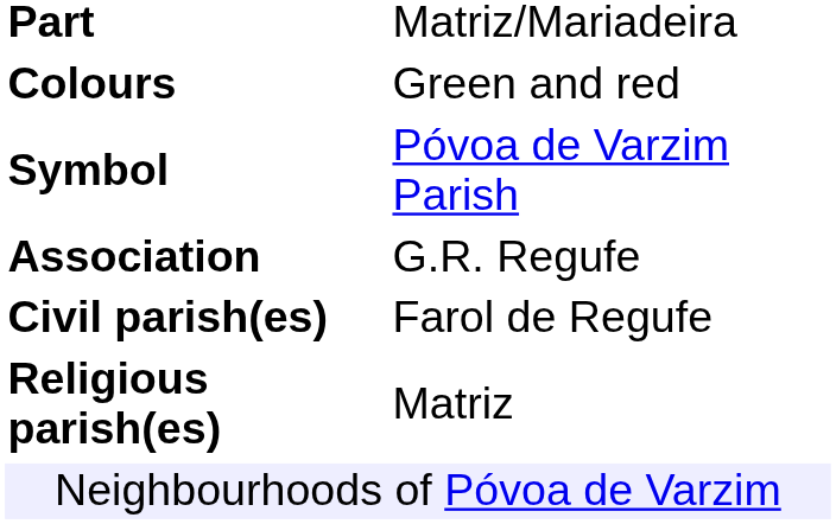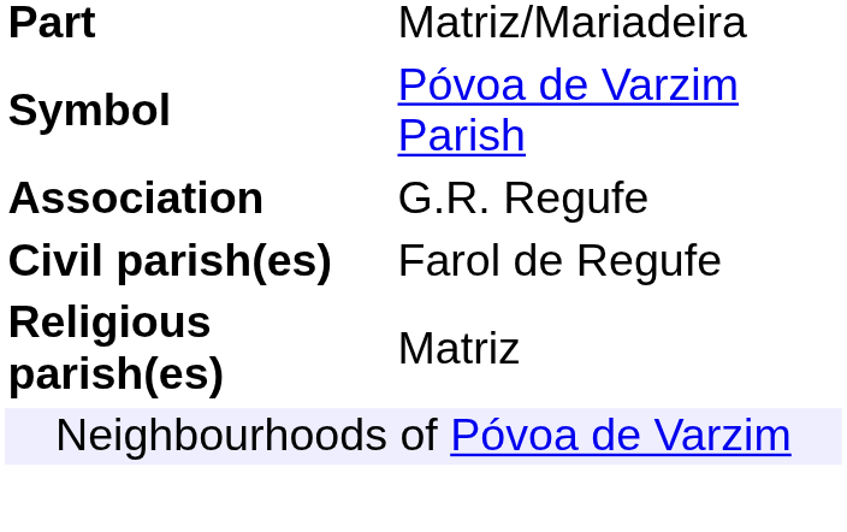- row: Colours | Green and red
